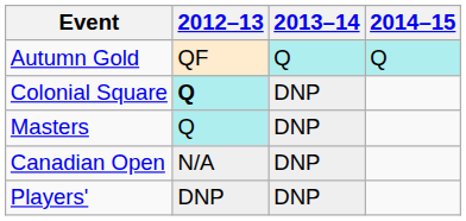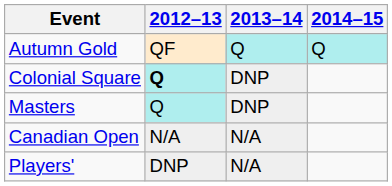Canadian Open | 2013–14: DNP -> N/A
Players' | 2013–14: DNP -> N/A
